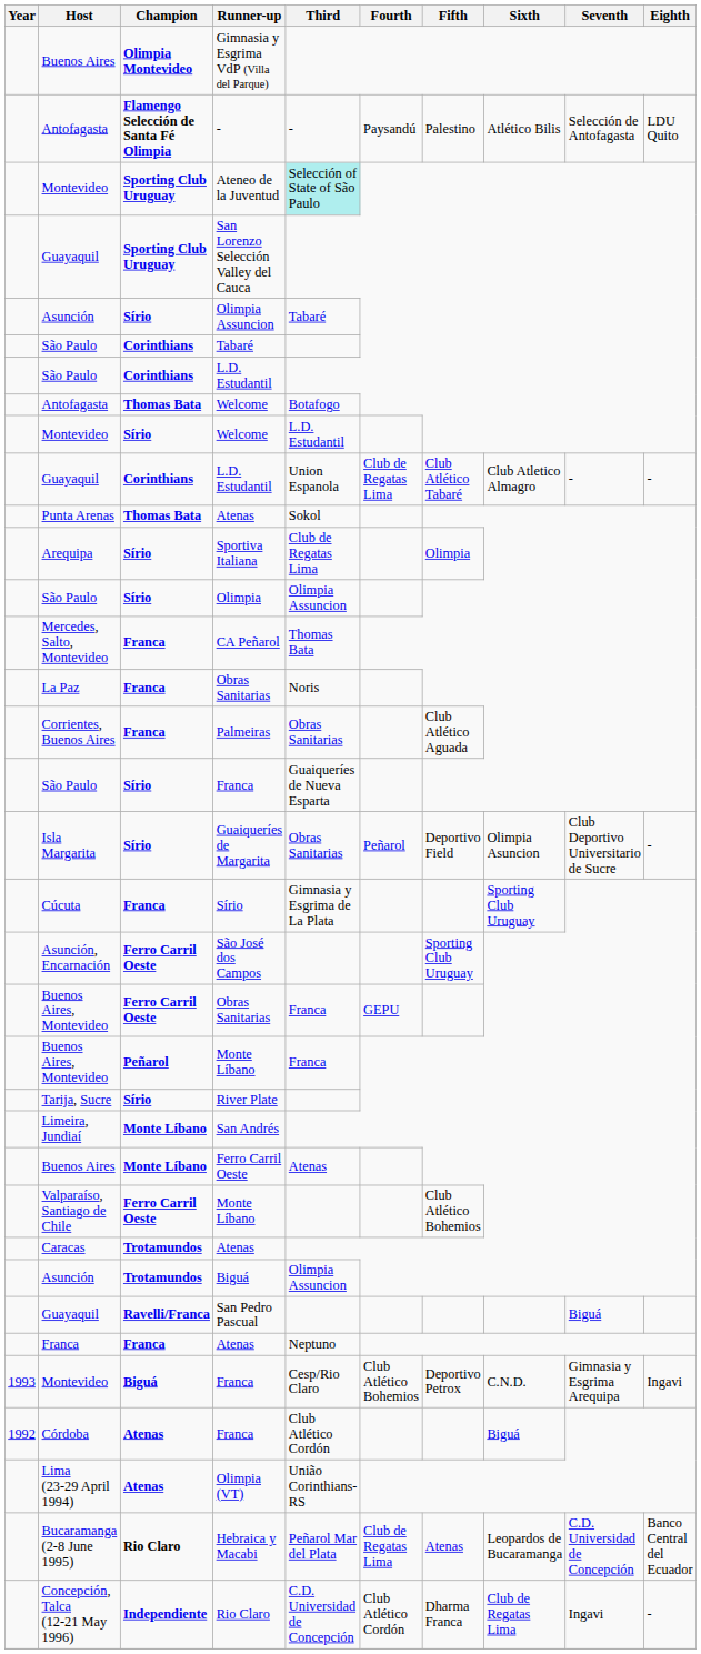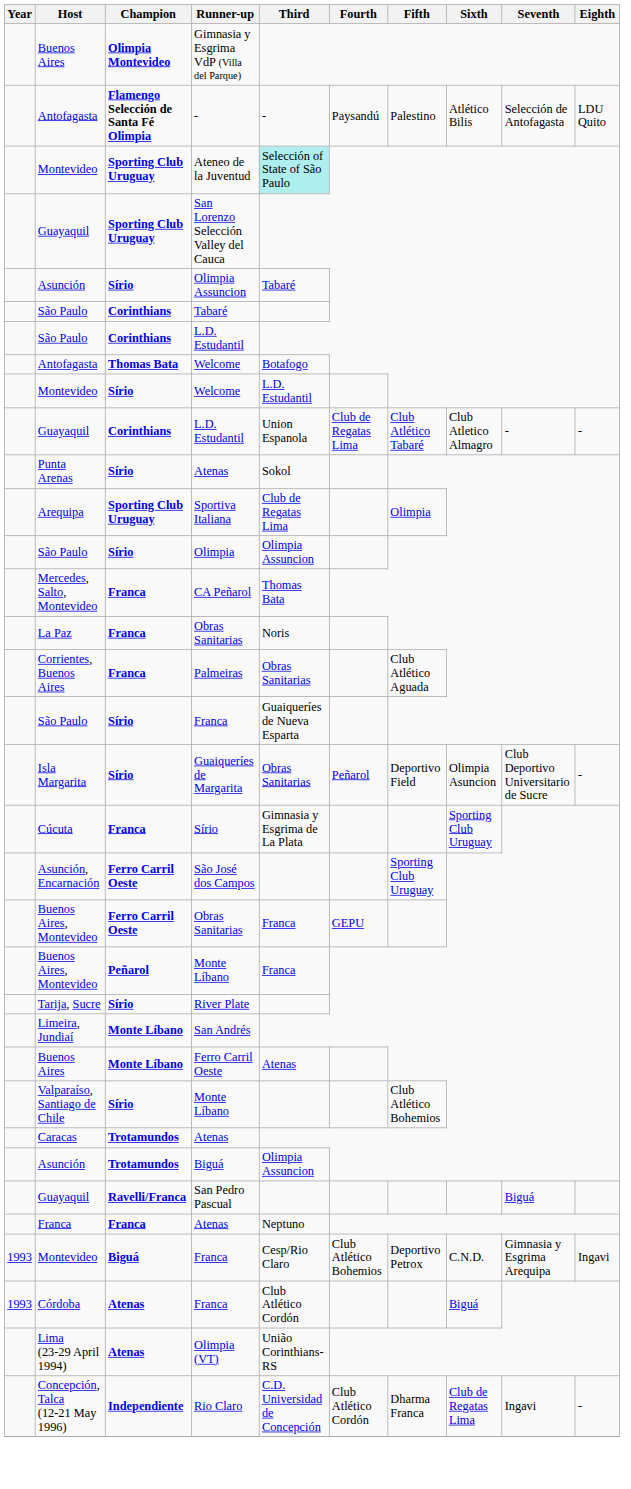Punta Arenas / Atenas | Champion: Thomas Bata -> Sírio
Sportiva Italiana | Champion: Sírio -> Sporting Club Uruguay
Valparaíso, Santiago de Chile / Monte Líbano | Champion: Ferro Carril Oeste -> Sírio
Córdoba / Franca | Year: 1992 -> 1993
- row: Bucaramanga (2-8 June 1995) | Rio Claro | Hebraica y Macabi | Peñarol Mar del Plata | Club de Regatas Lima | Atenas | Leopardos de Bucaramanga | C.D. Universidad de Concepción | Banco Central del Ecuador
